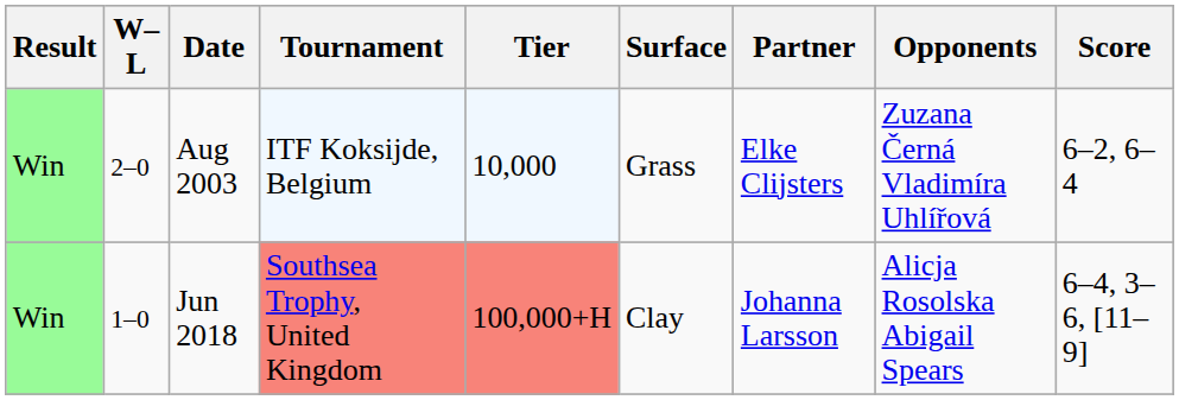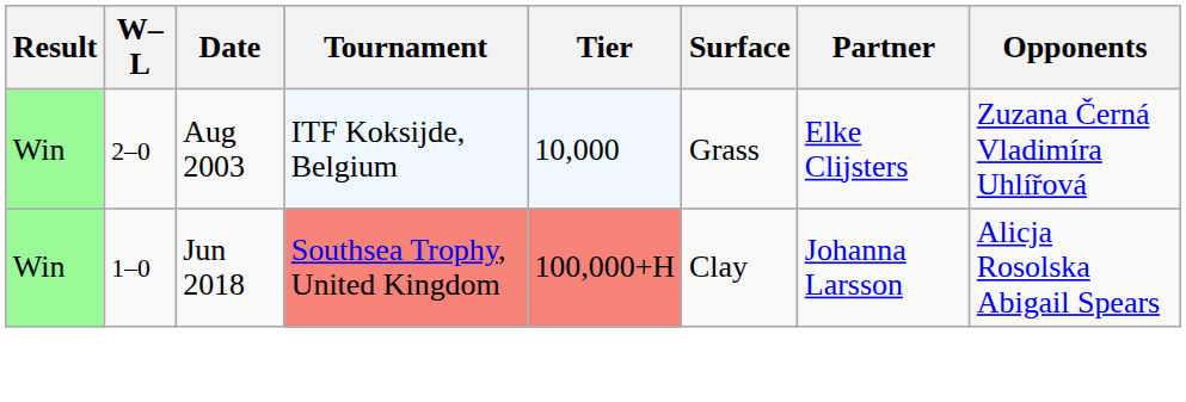- column: Score | 6–2, 6–4 | 6–4, 3–6, [11–9]
